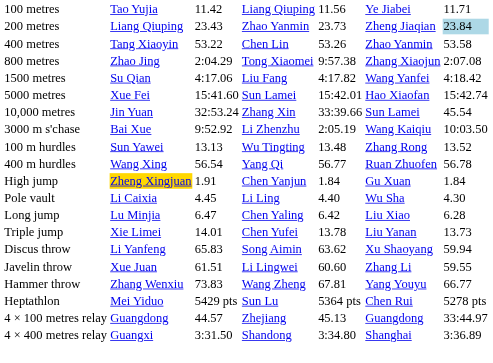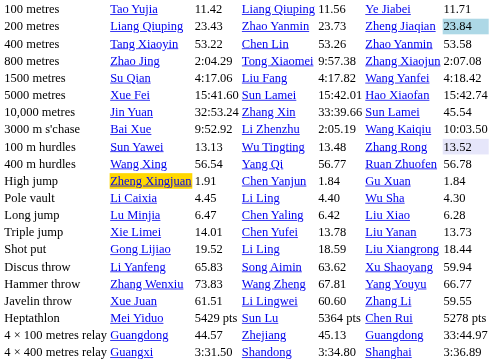100 m hurdles | column 7: no background -> lavender background
+ row: Shot put | Gong Lijiao | 19.52 | Li Ling | 18.59 | Liu Xiangrong | 18.44
rows swapped: Hammer throw <-> Javelin throw
